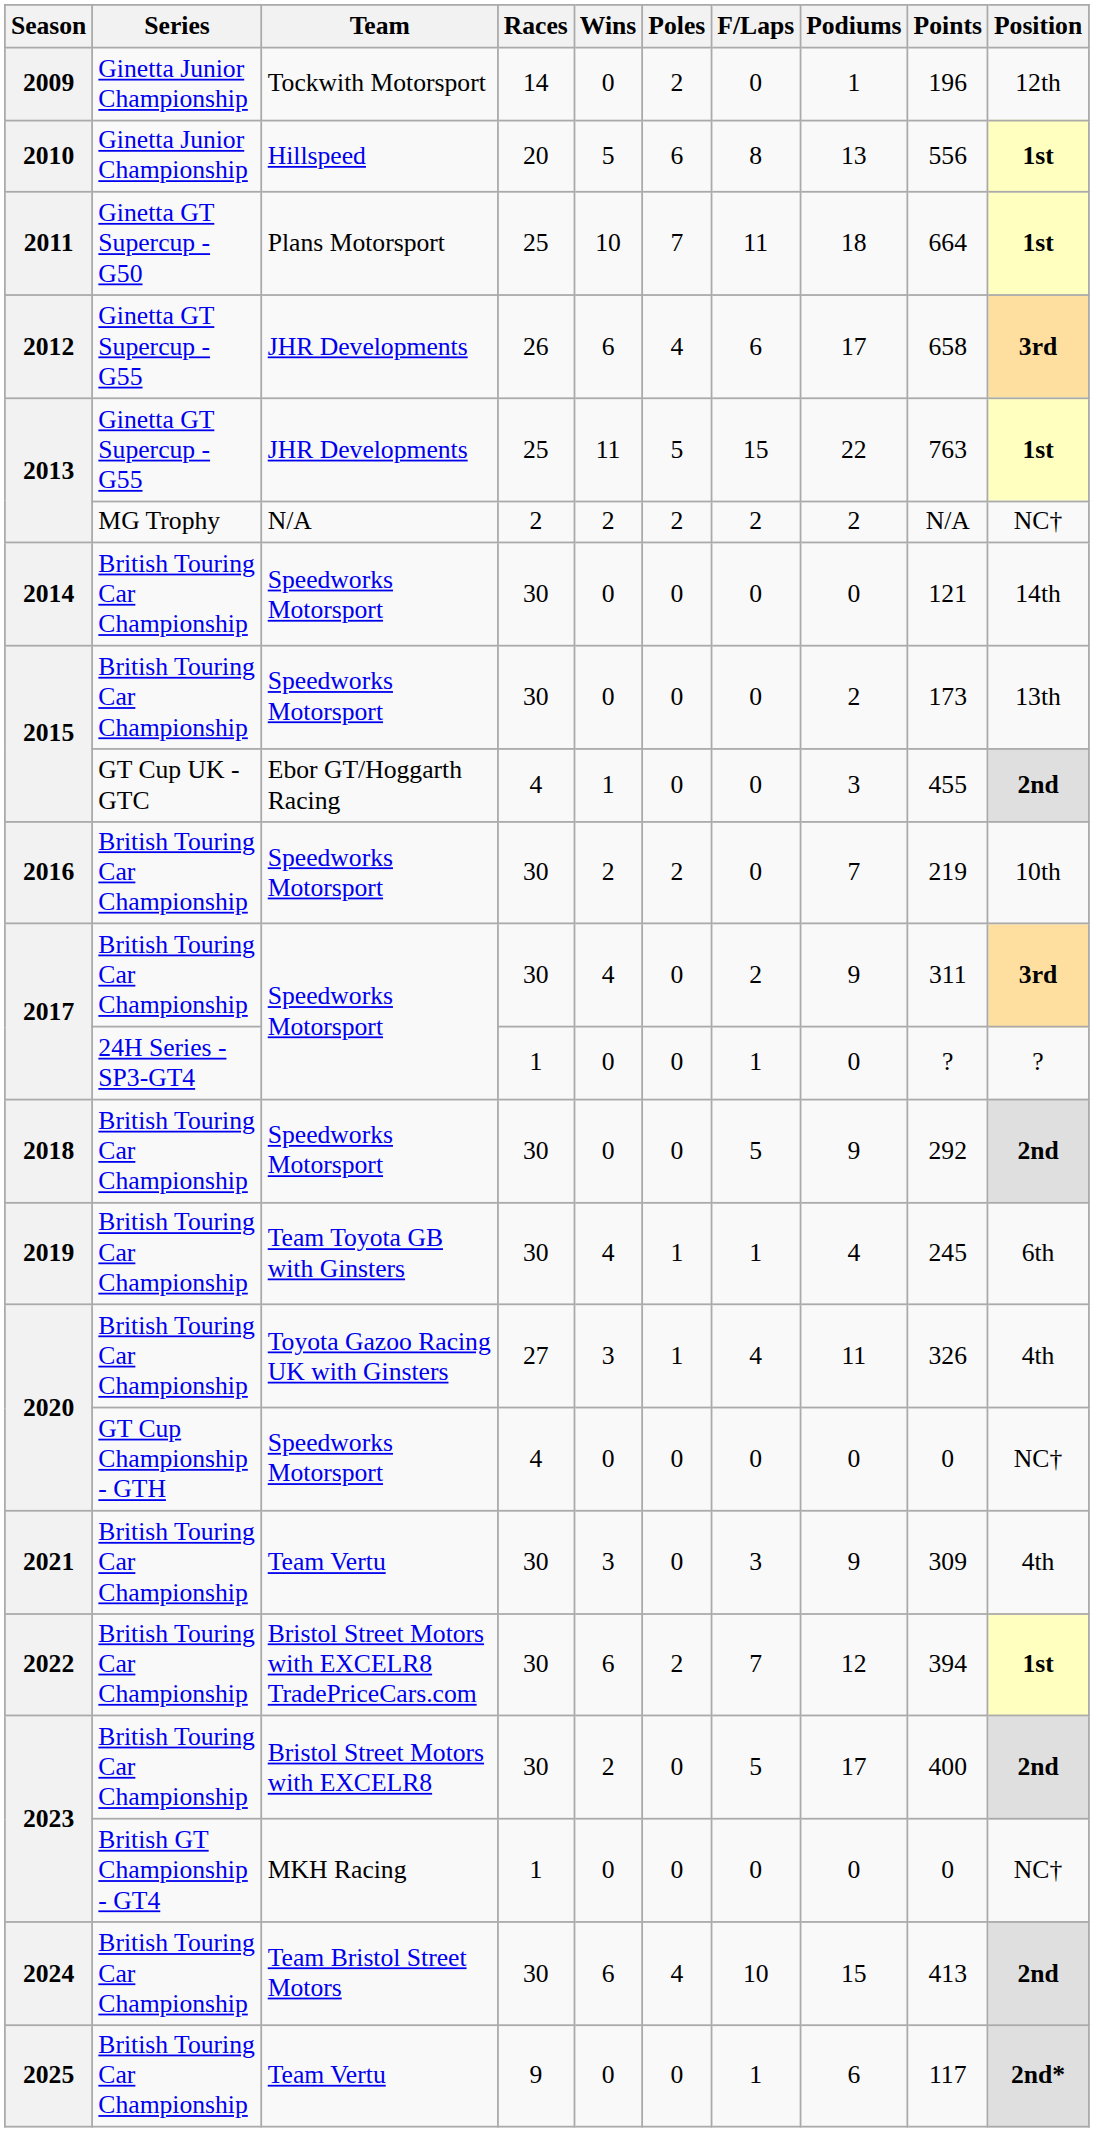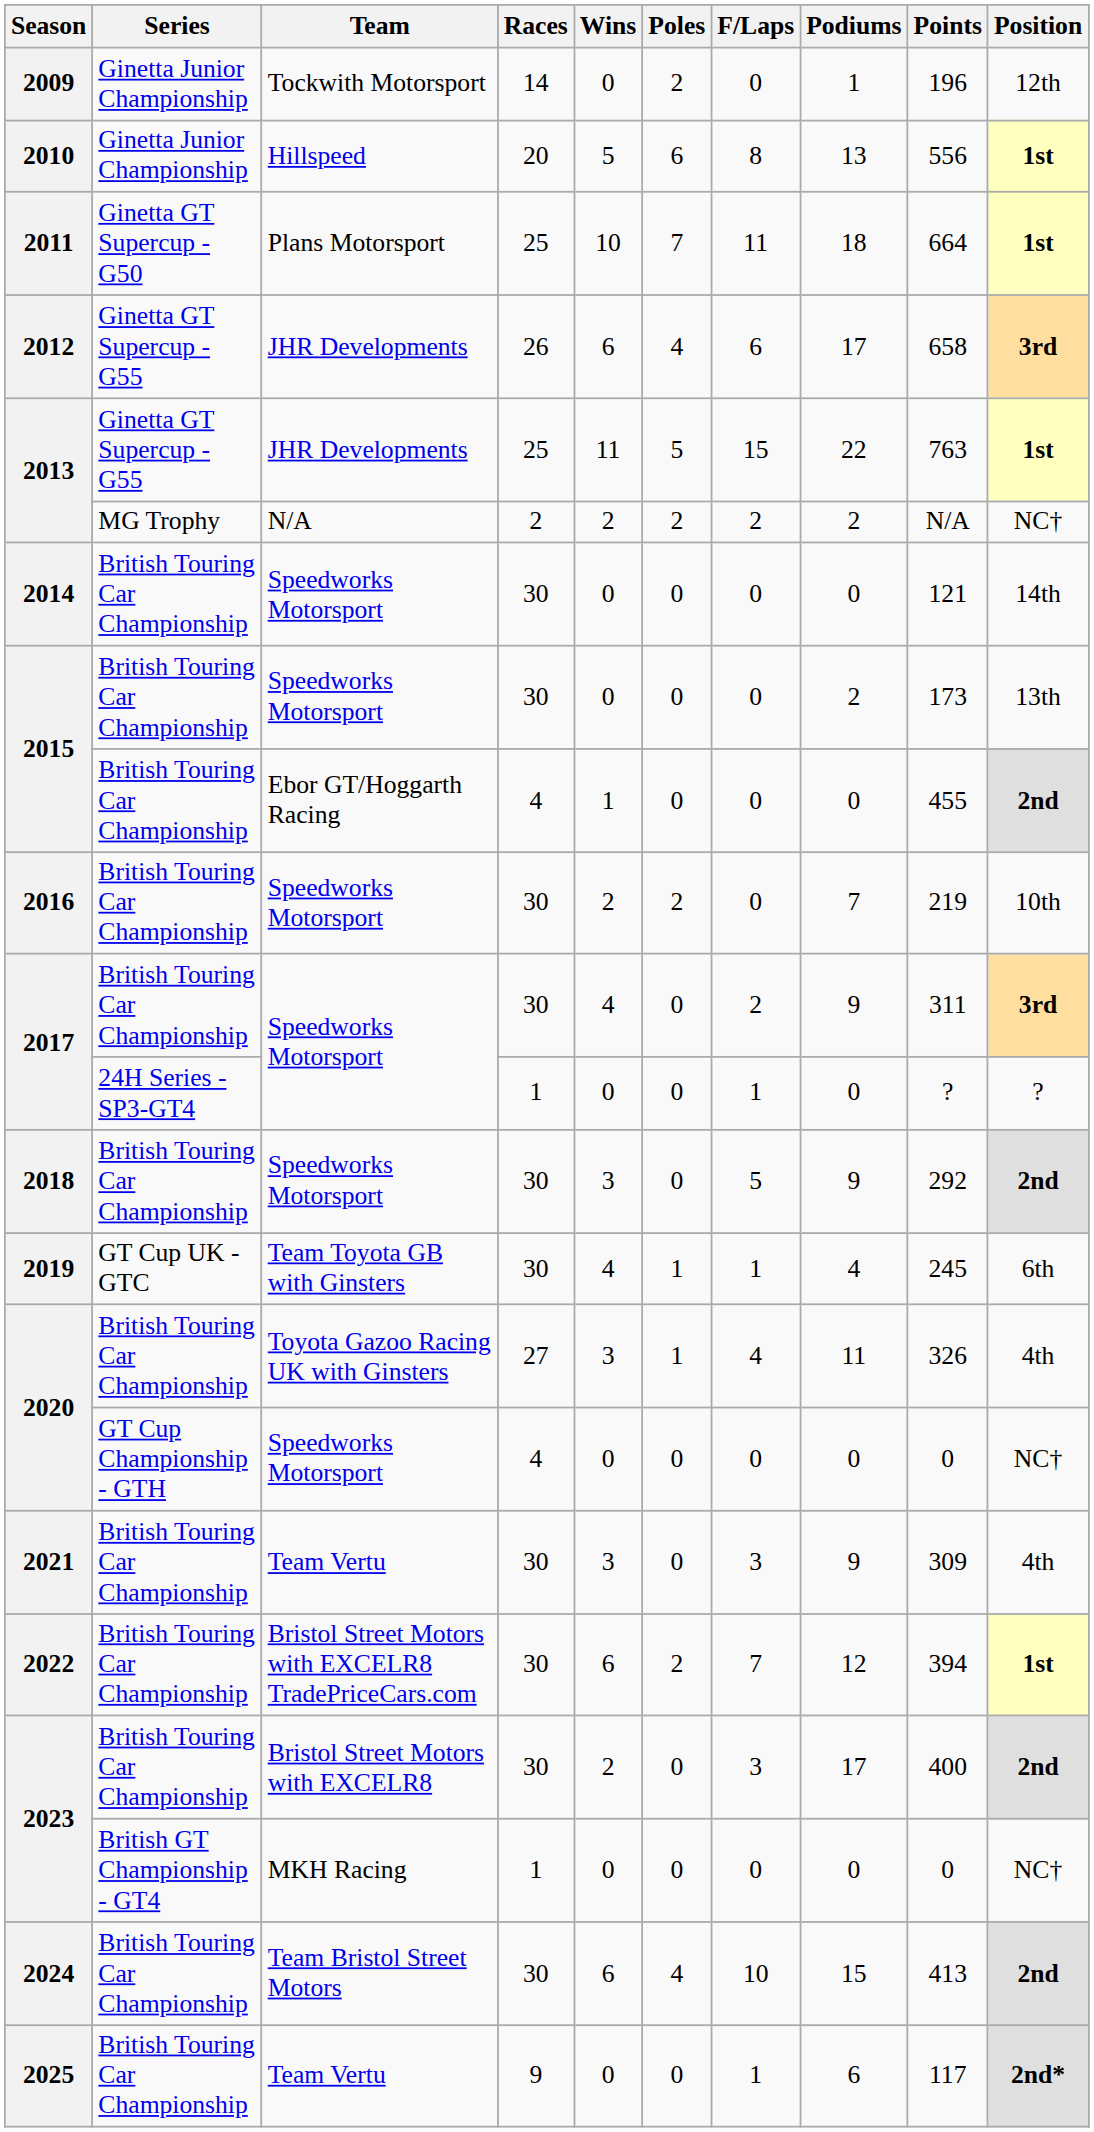2015 / 4 | Series: GT Cup UK - GTC -> British Touring Car Championship
2015 / 4 | Podiums: 3 -> 0
2018 | Wins: 0 -> 3
2019 | Series: British Touring Car Championship -> GT Cup UK - GTC
2023 / 30 | F/Laps: 5 -> 3
